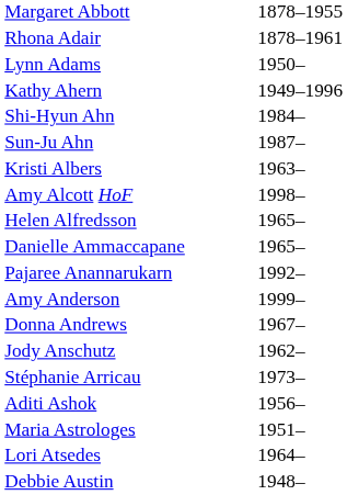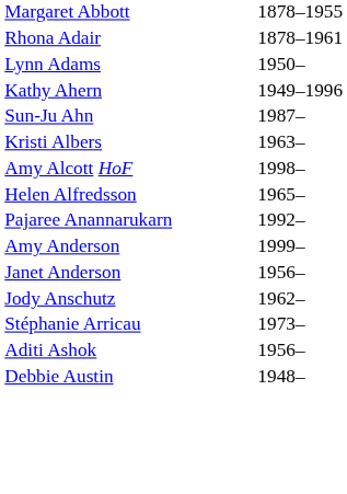- row: Shi-Hyun Ahn | 1984–
- row: Danielle Ammaccapane | 1965–
+ row: Janet Anderson | 1956–
- row: Donna Andrews | 1967–
- row: Maria Astrologes | 1951–
- row: Lori Atsedes | 1964–
